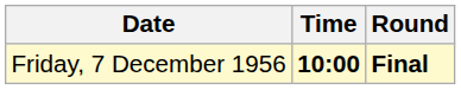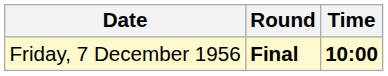columns swapped: Time <-> Round
